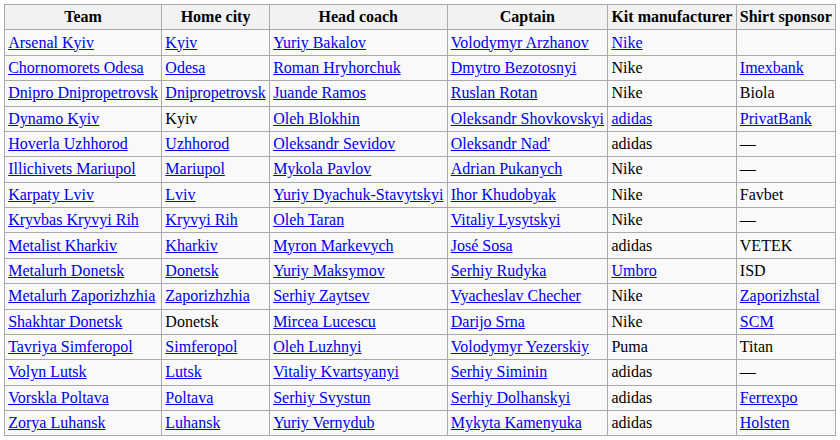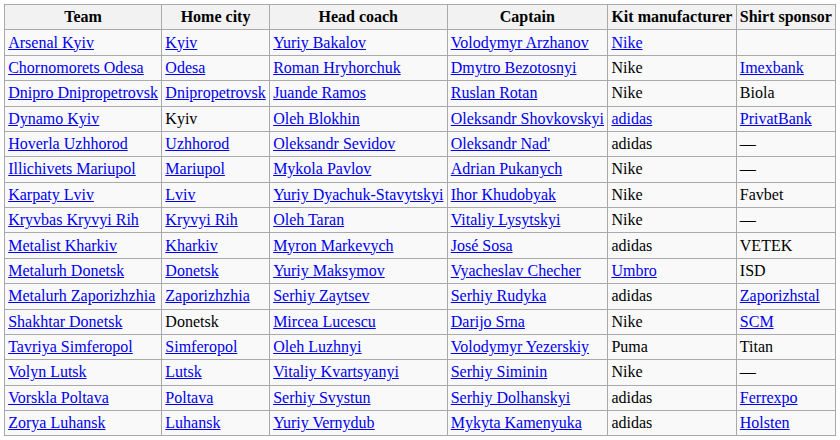Metalurh Donetsk | Captain: Serhiy Rudyka -> Vyacheslav Checher
Metalurh Zaporizhzhia | Captain: Vyacheslav Checher -> Serhiy Rudyka
Metalurh Zaporizhzhia | Kit manufacturer: Nike -> adidas
Volyn Lutsk | Kit manufacturer: adidas -> Nike
